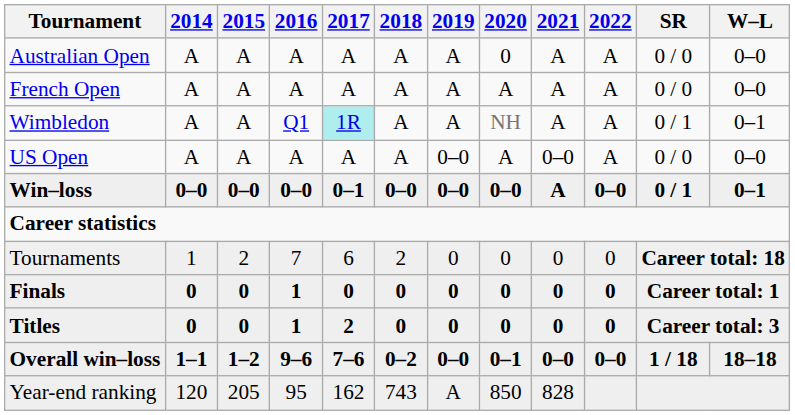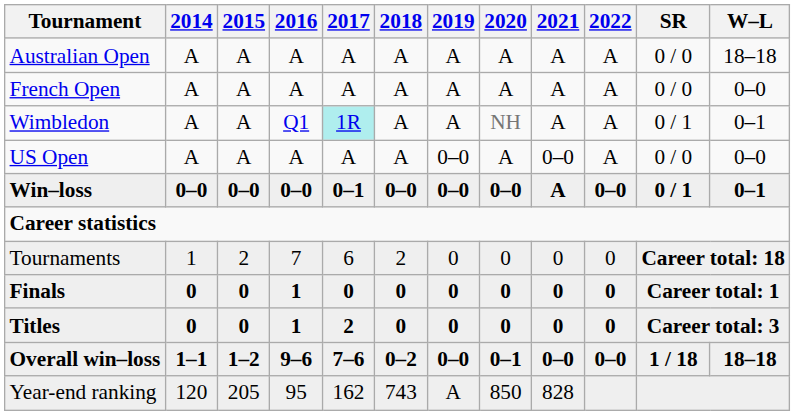Australian Open | 2020: 0 -> A
Australian Open | W–L: 0–0 -> 18–18
